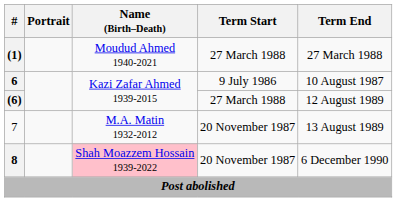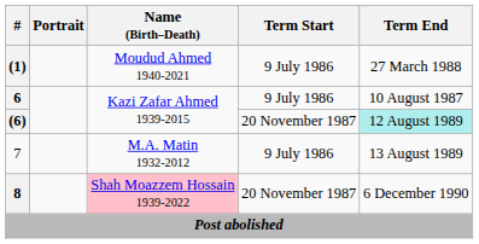(1) | Term Start: 27 March 1988 -> 9 July 1986
(6) | Term Start: 27 March 1988 -> 20 November 1987
(6) | Term End: no background -> paleturquoise background
7 | Term Start: 20 November 1987 -> 9 July 1986
